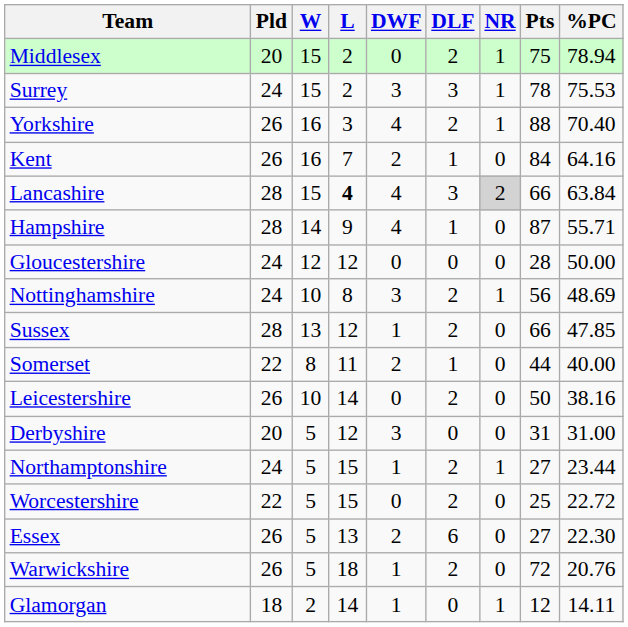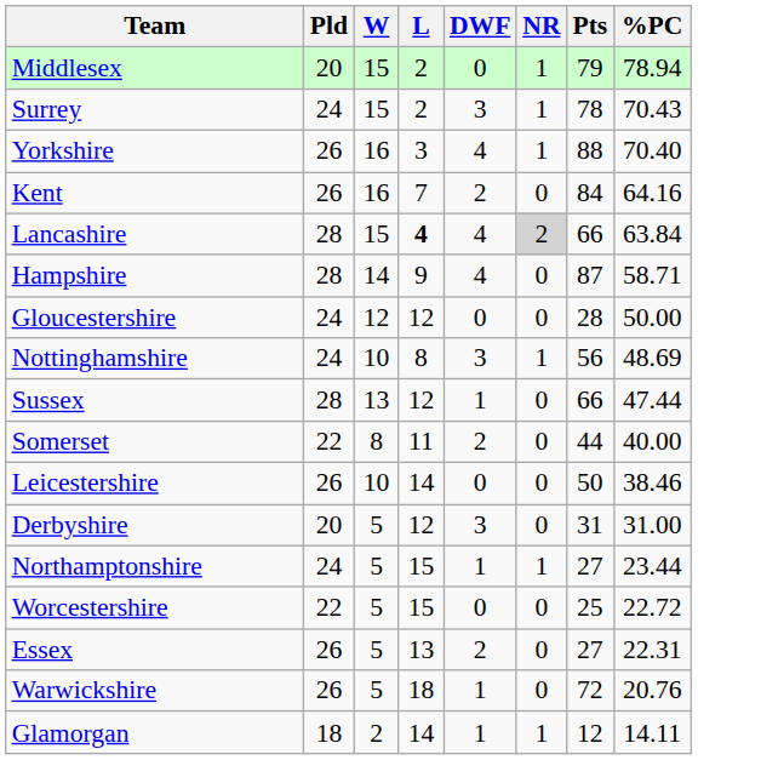- column: DLF | 2 | 3 | 2 | 1 | 3 | 1 | 0 | 2 | 2 | 1 | 2 | 0 | 2 | 2 | 6 | 2 | 0
Middlesex | Pts: 75 -> 79
Surrey | %PC: 75.53 -> 70.43
Hampshire | %PC: 55.71 -> 58.71
Sussex | %PC: 47.85 -> 47.44
Leicestershire | %PC: 38.16 -> 38.46
Essex | %PC: 22.30 -> 22.31
